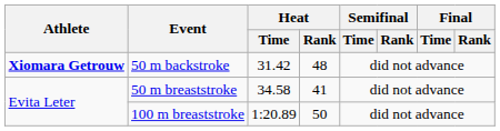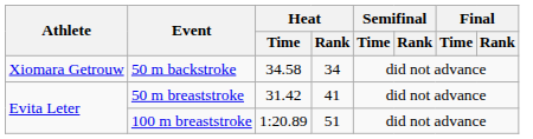50 m backstroke | Athlete: bold -> normal
50 m backstroke | Heat / Time: 31.42 -> 34.58
50 m backstroke | Heat / Rank: 48 -> 34
50 m breaststroke | Heat / Time: 34.58 -> 31.42
100 m breaststroke | Heat / Rank: 50 -> 51
